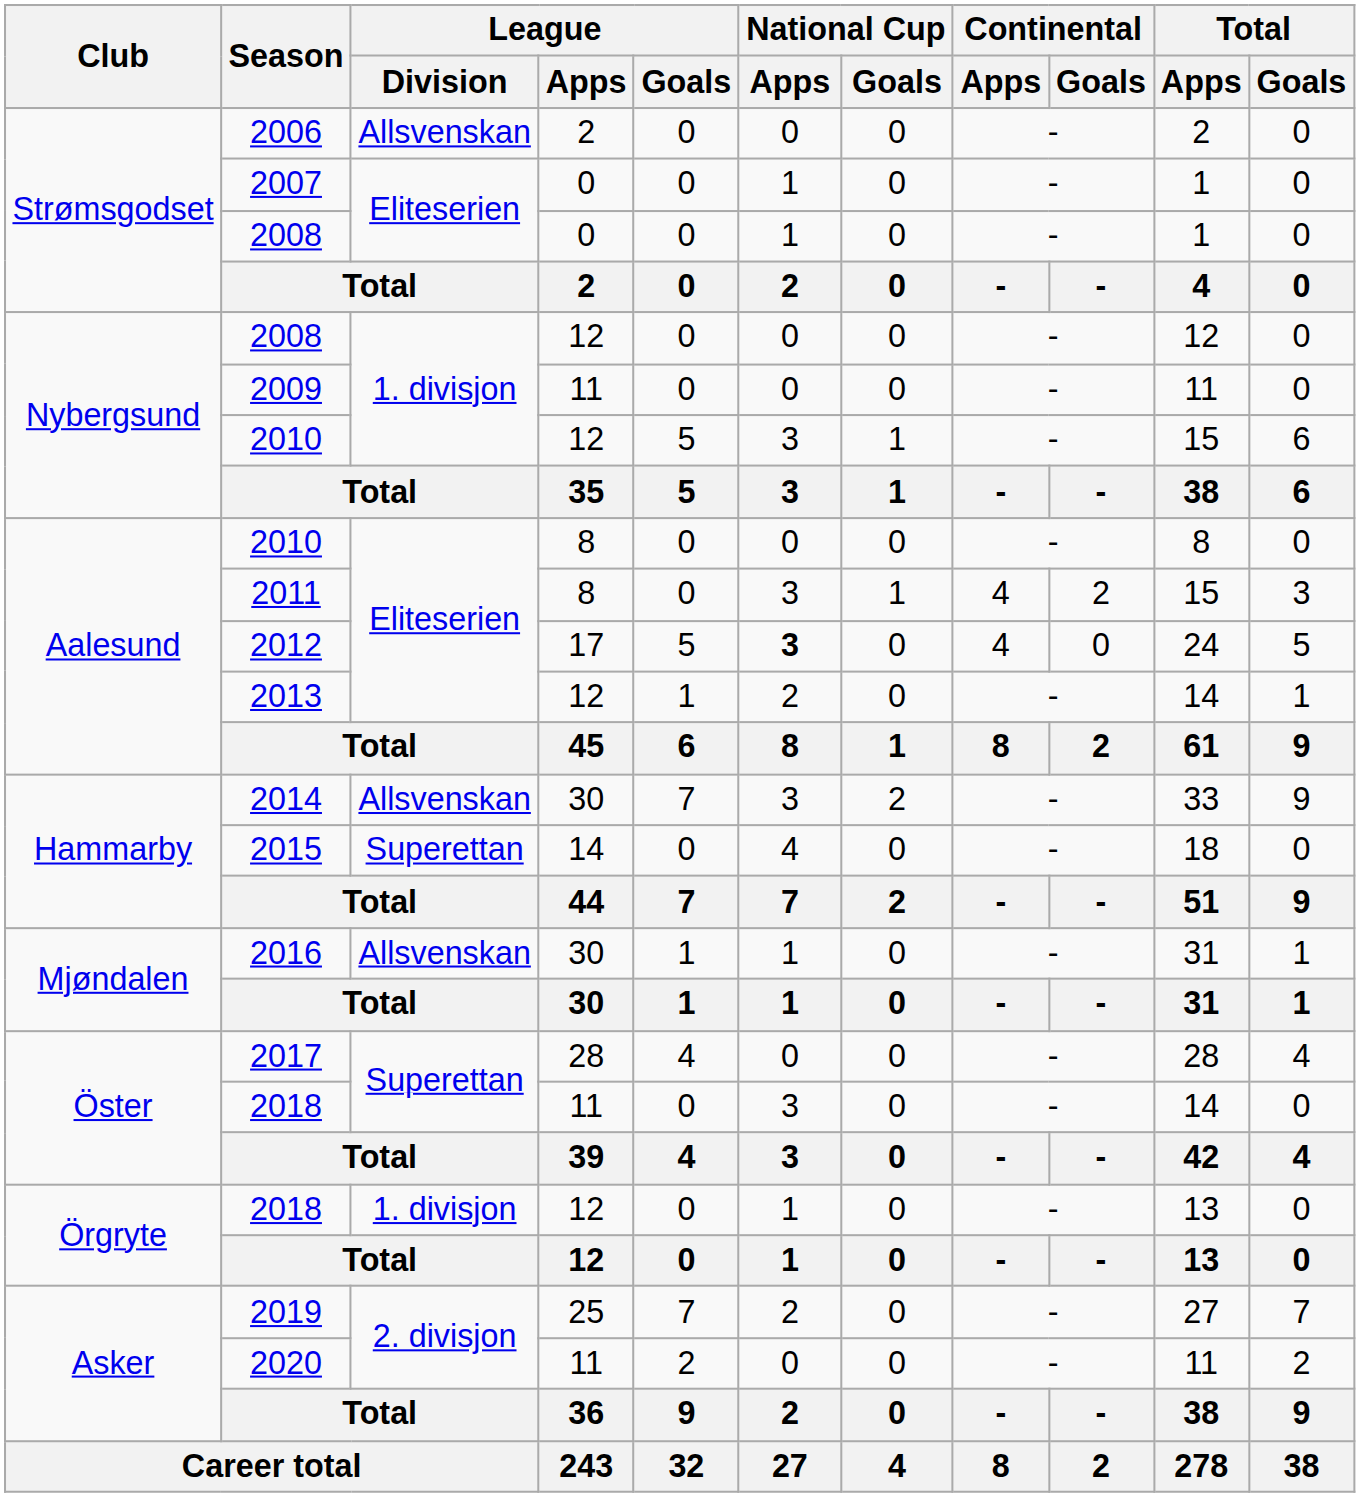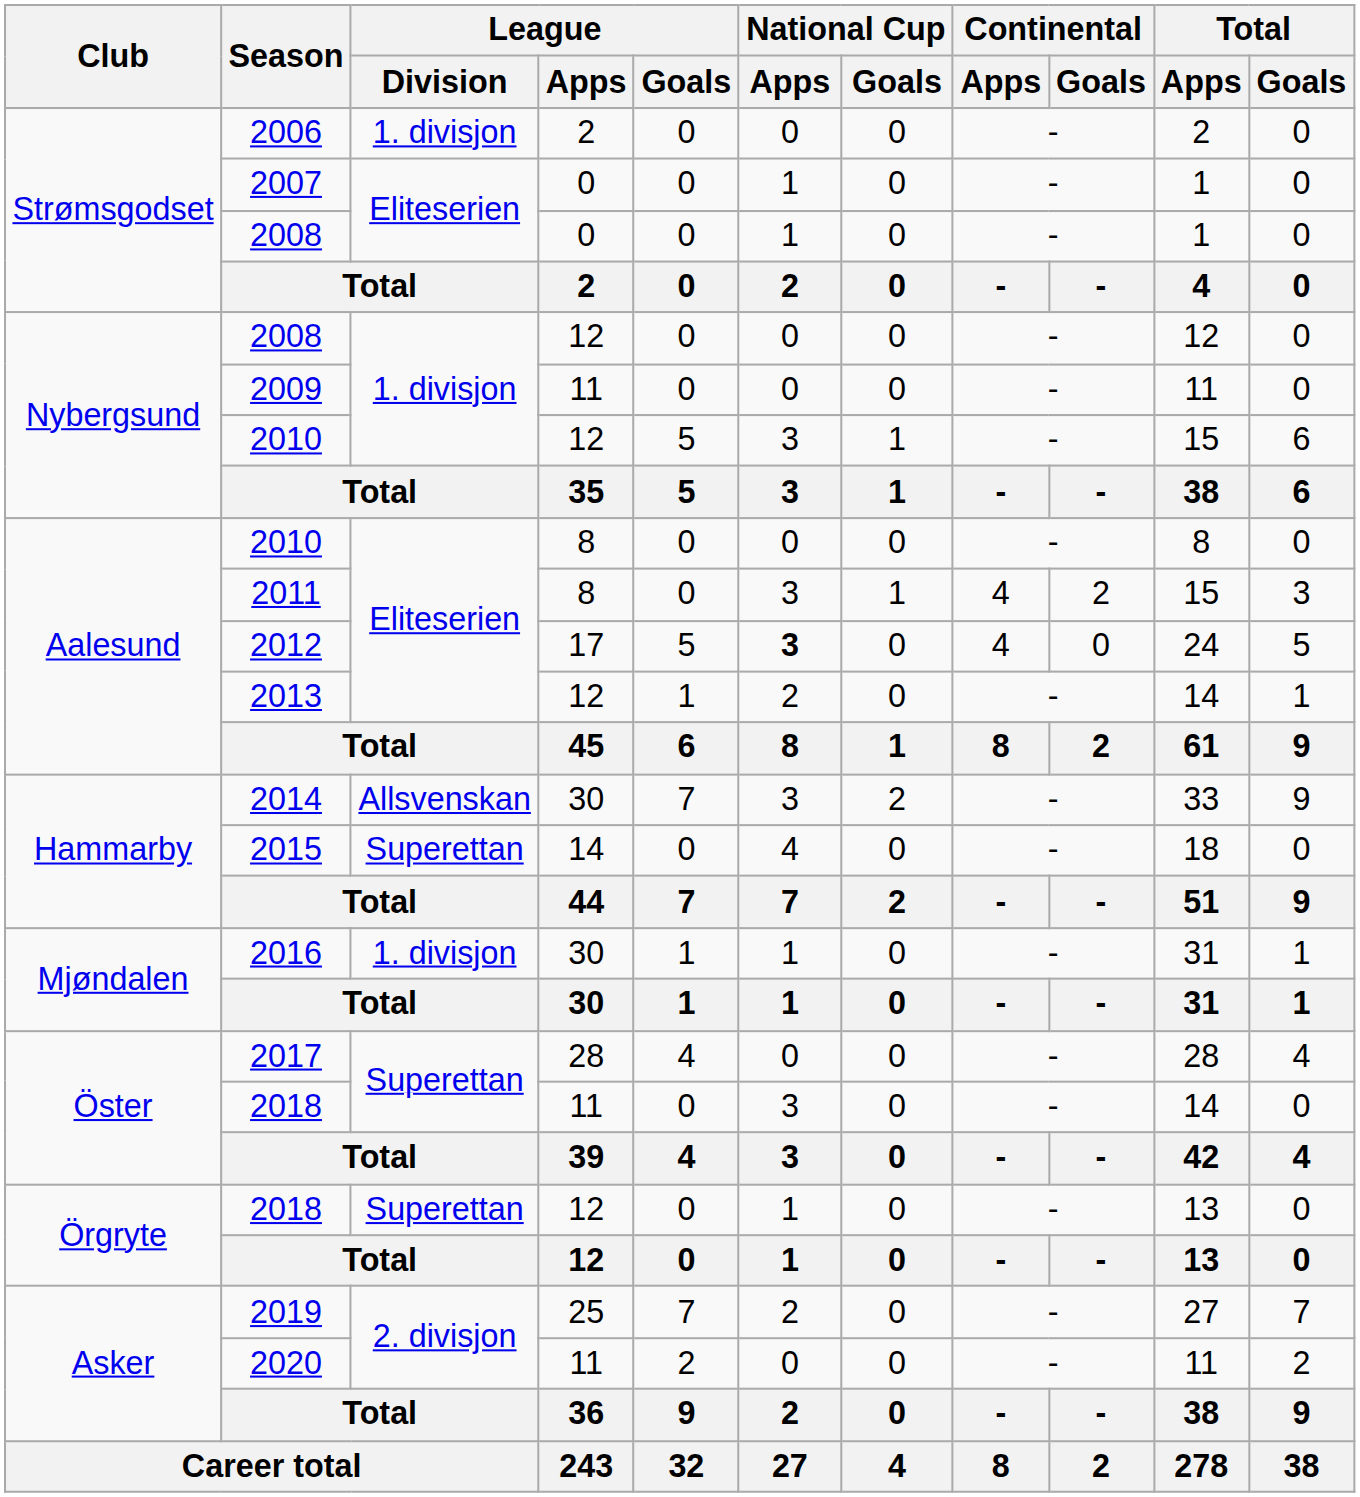2006 | League / Division: Allsvenskan -> 1. divisjon
2016 | League / Division: Allsvenskan -> 1. divisjon
2018 / 12 | League / Division: 1. divisjon -> Superettan
